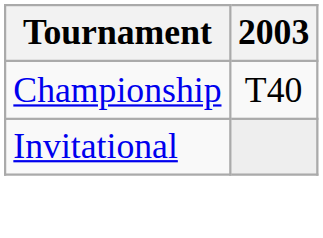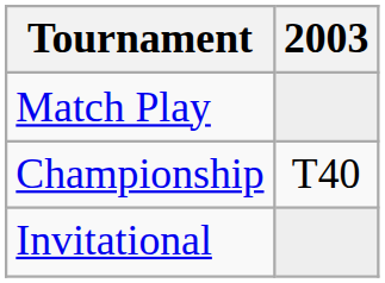+ row: Match Play
